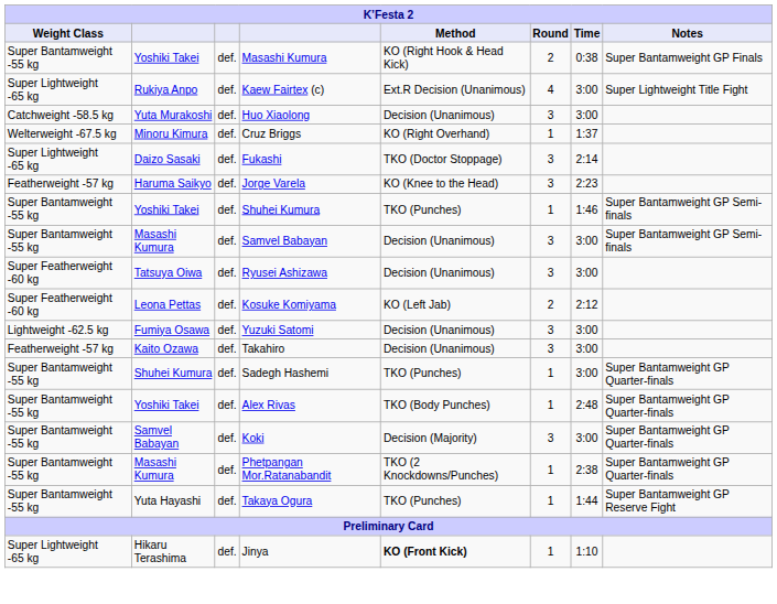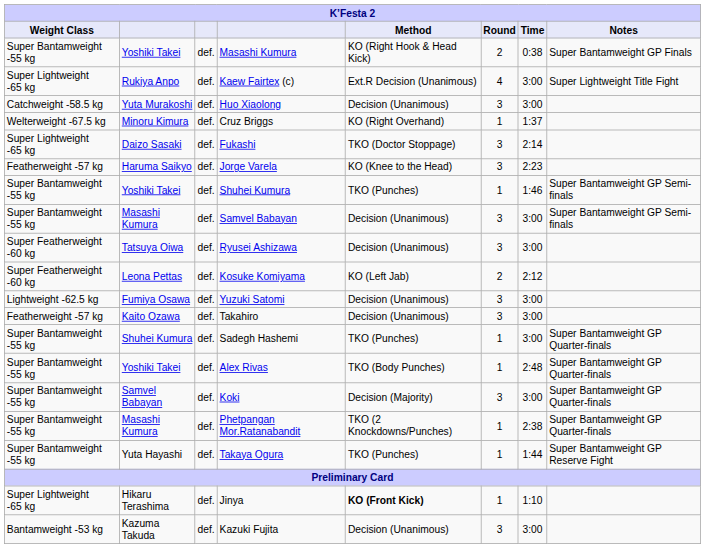+ row: Bantamweight -53 kg | Kazuma Takuda | def. | Kazuki Fujita | Decision (Unanimous) | 3 | 3:00
